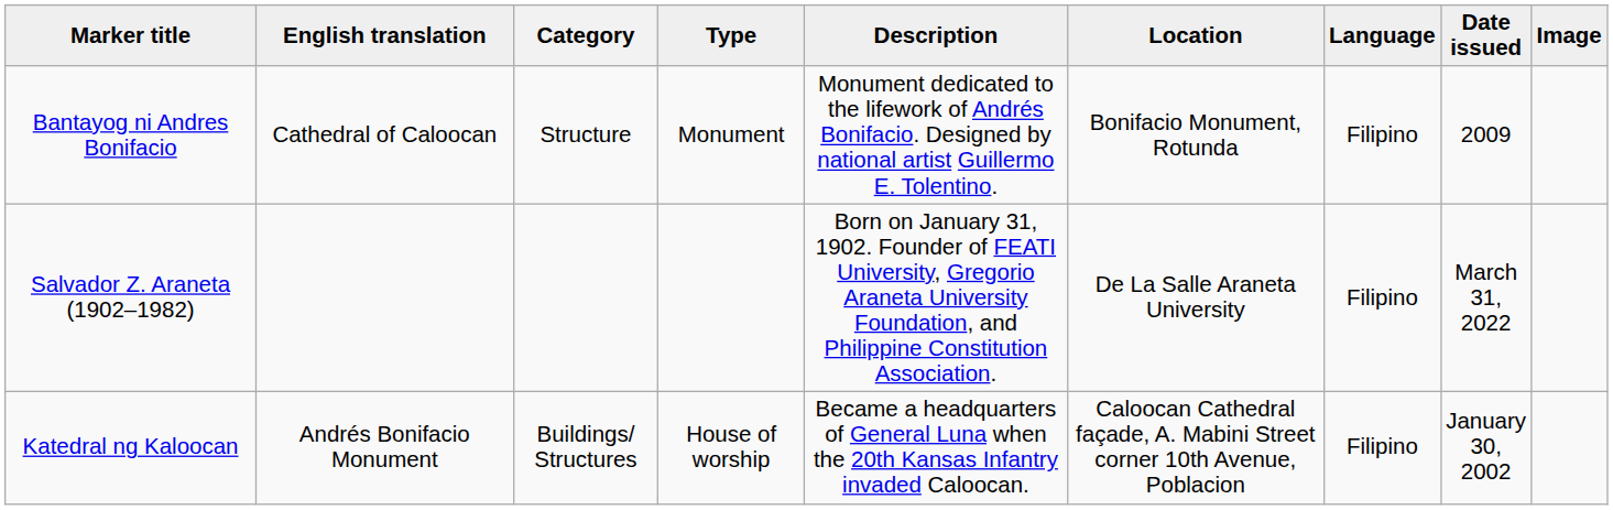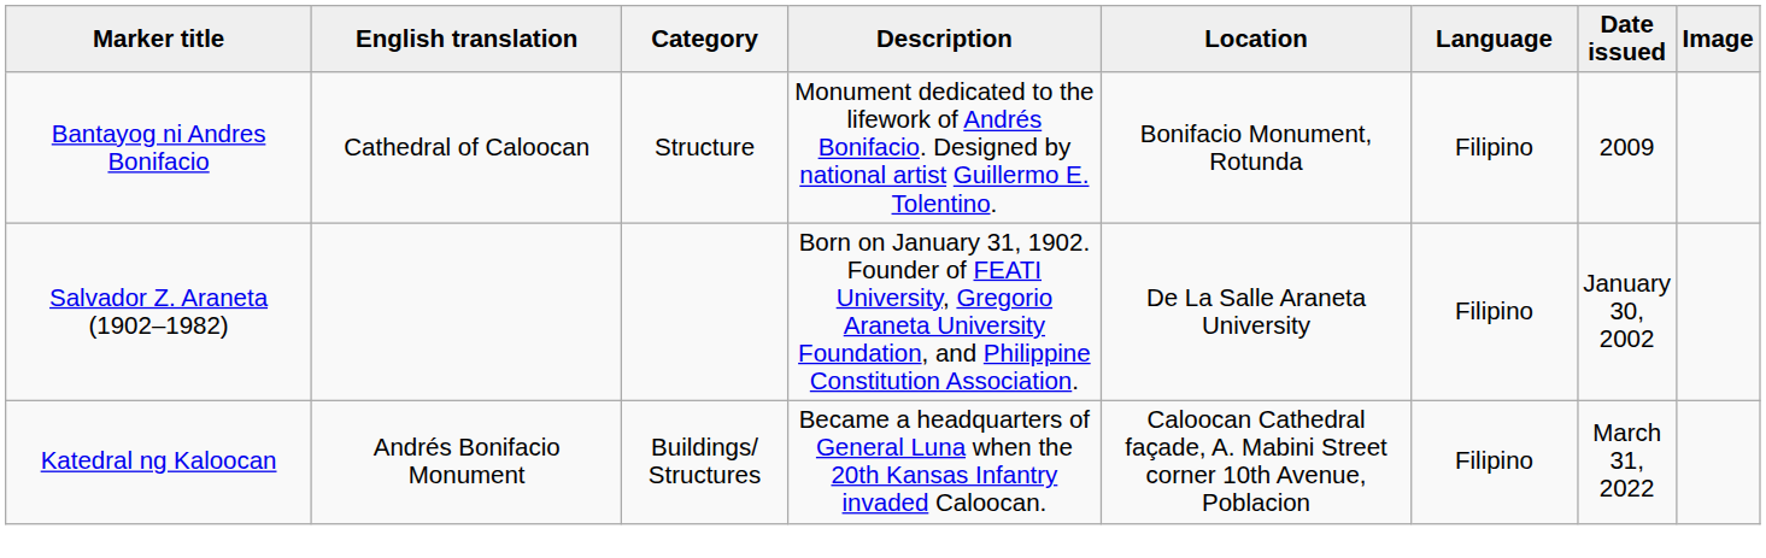- column: Type | Monument | House of worship
Salvador Z. Araneta (1902–1982) | Date issued: March 31, 2022 -> January 30, 2002
Katedral ng Kaloocan | Date issued: January 30, 2002 -> March 31, 2022
